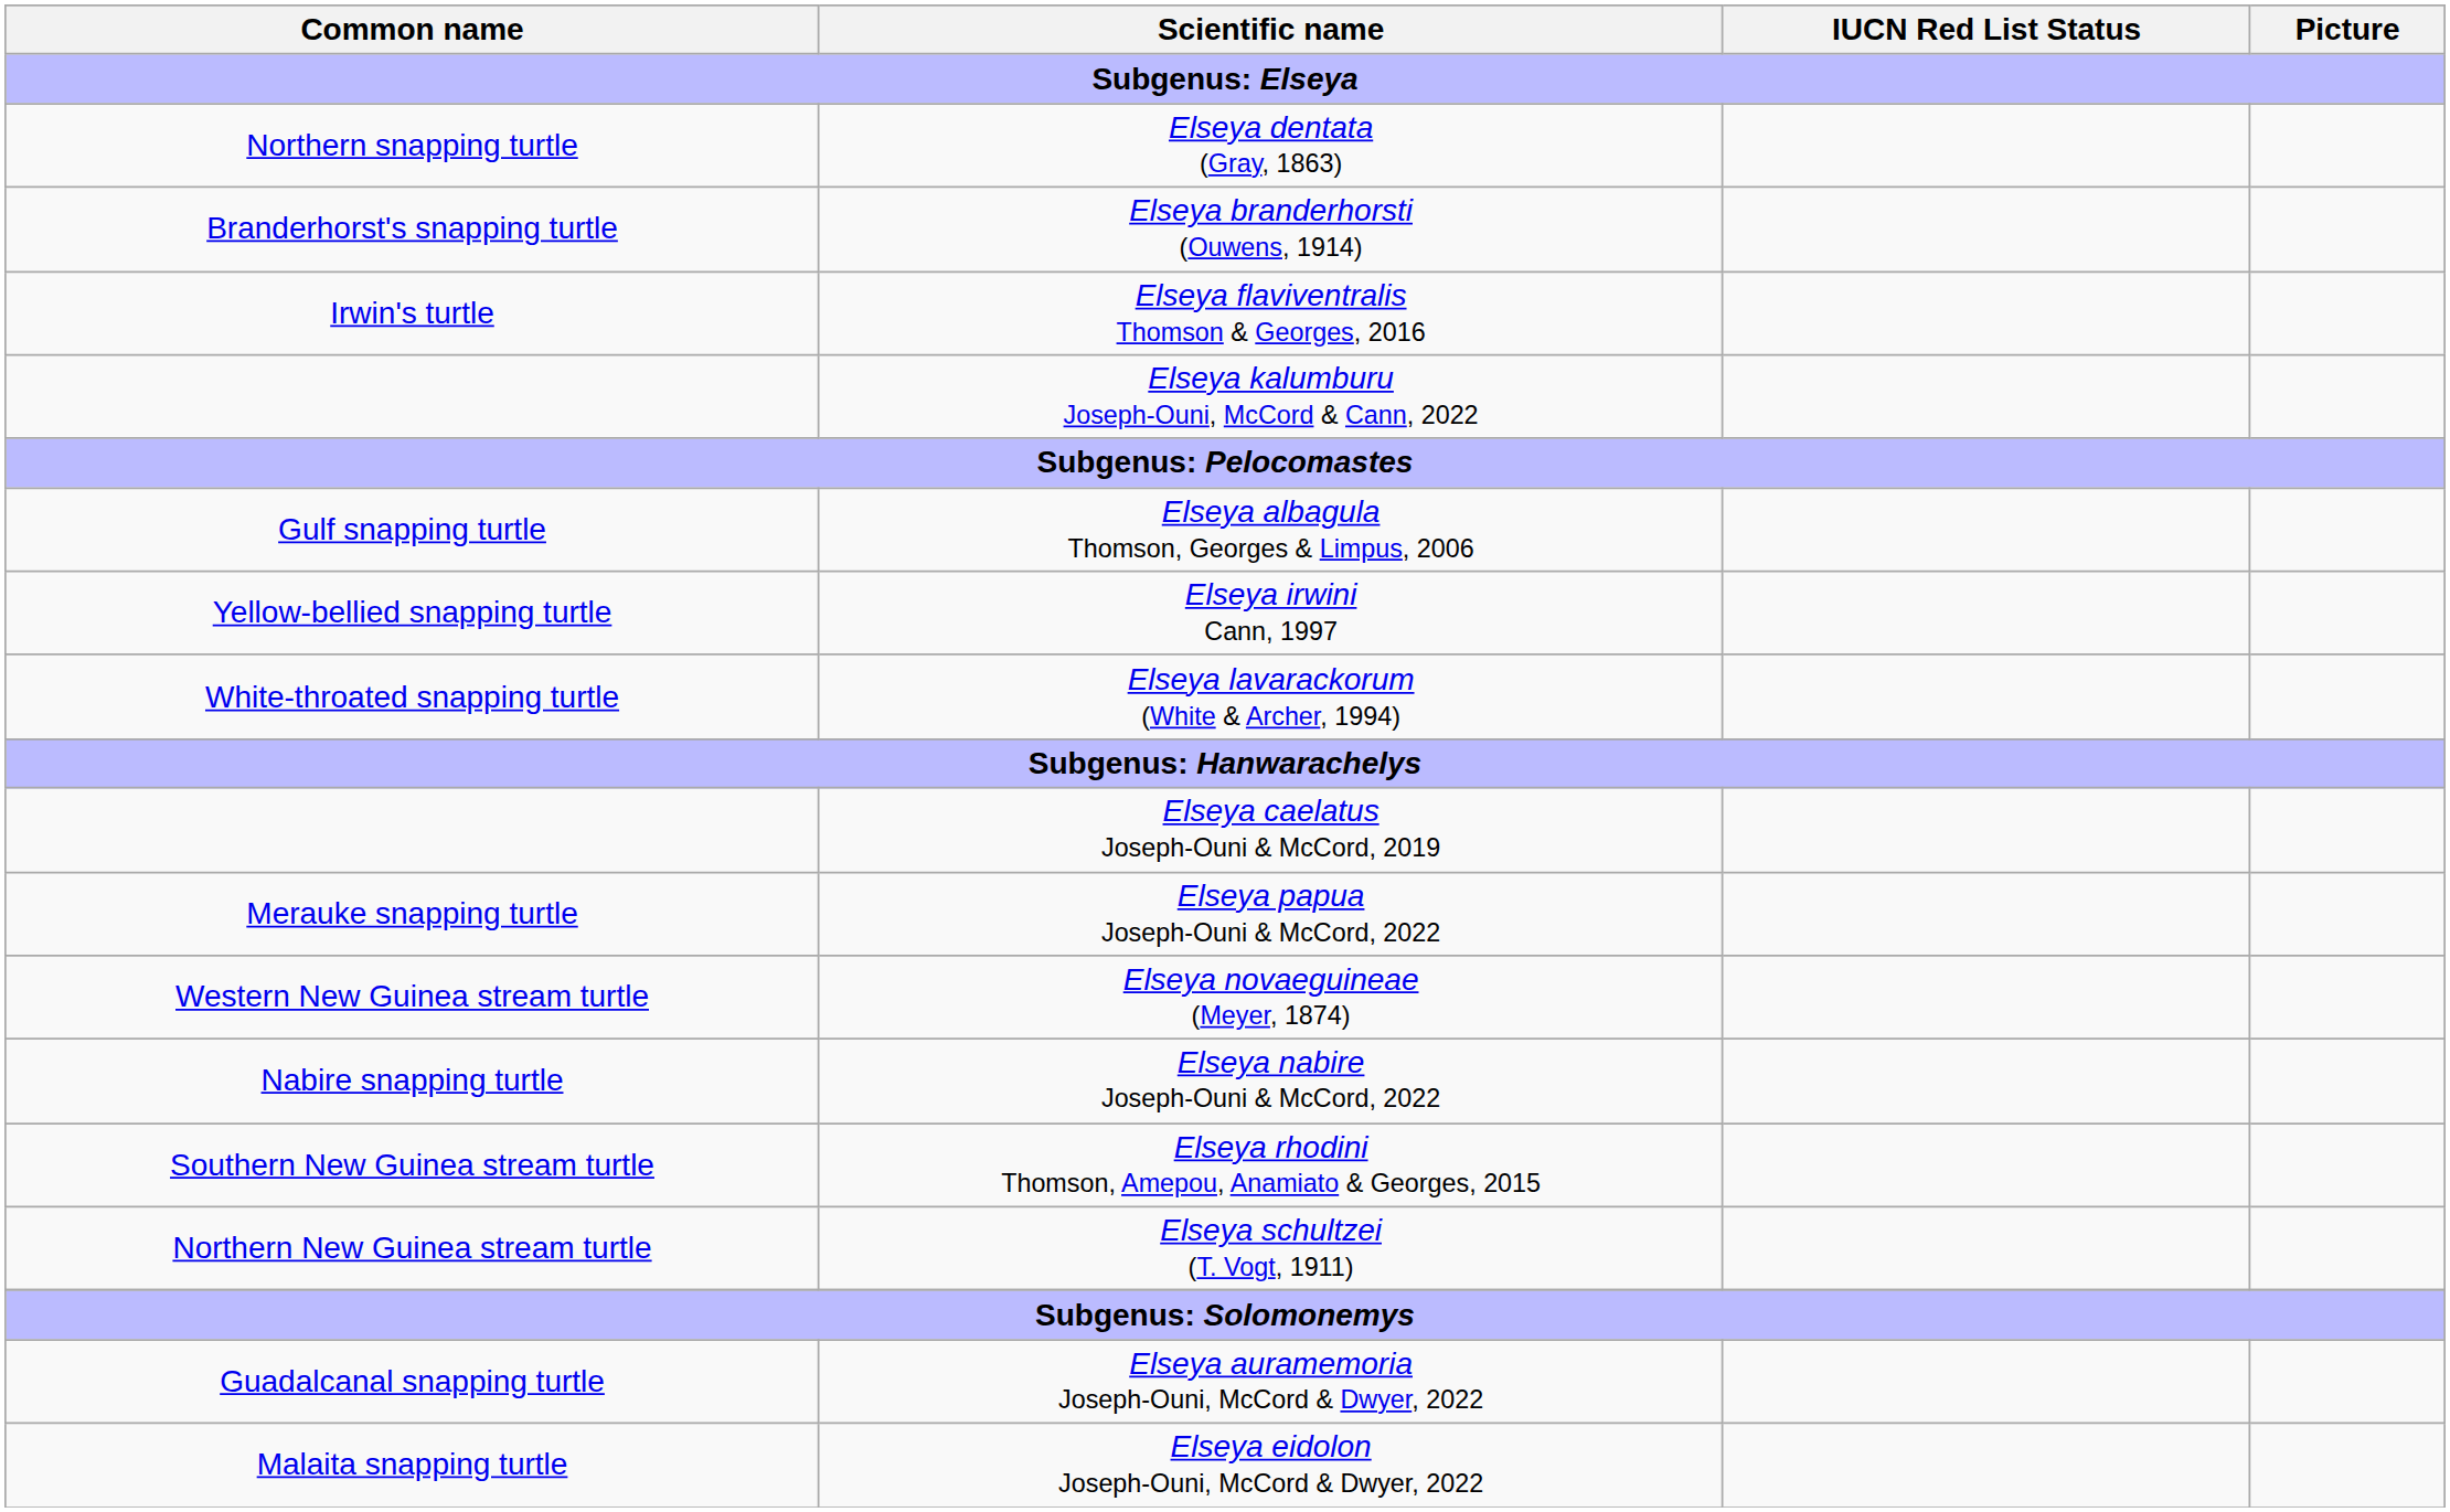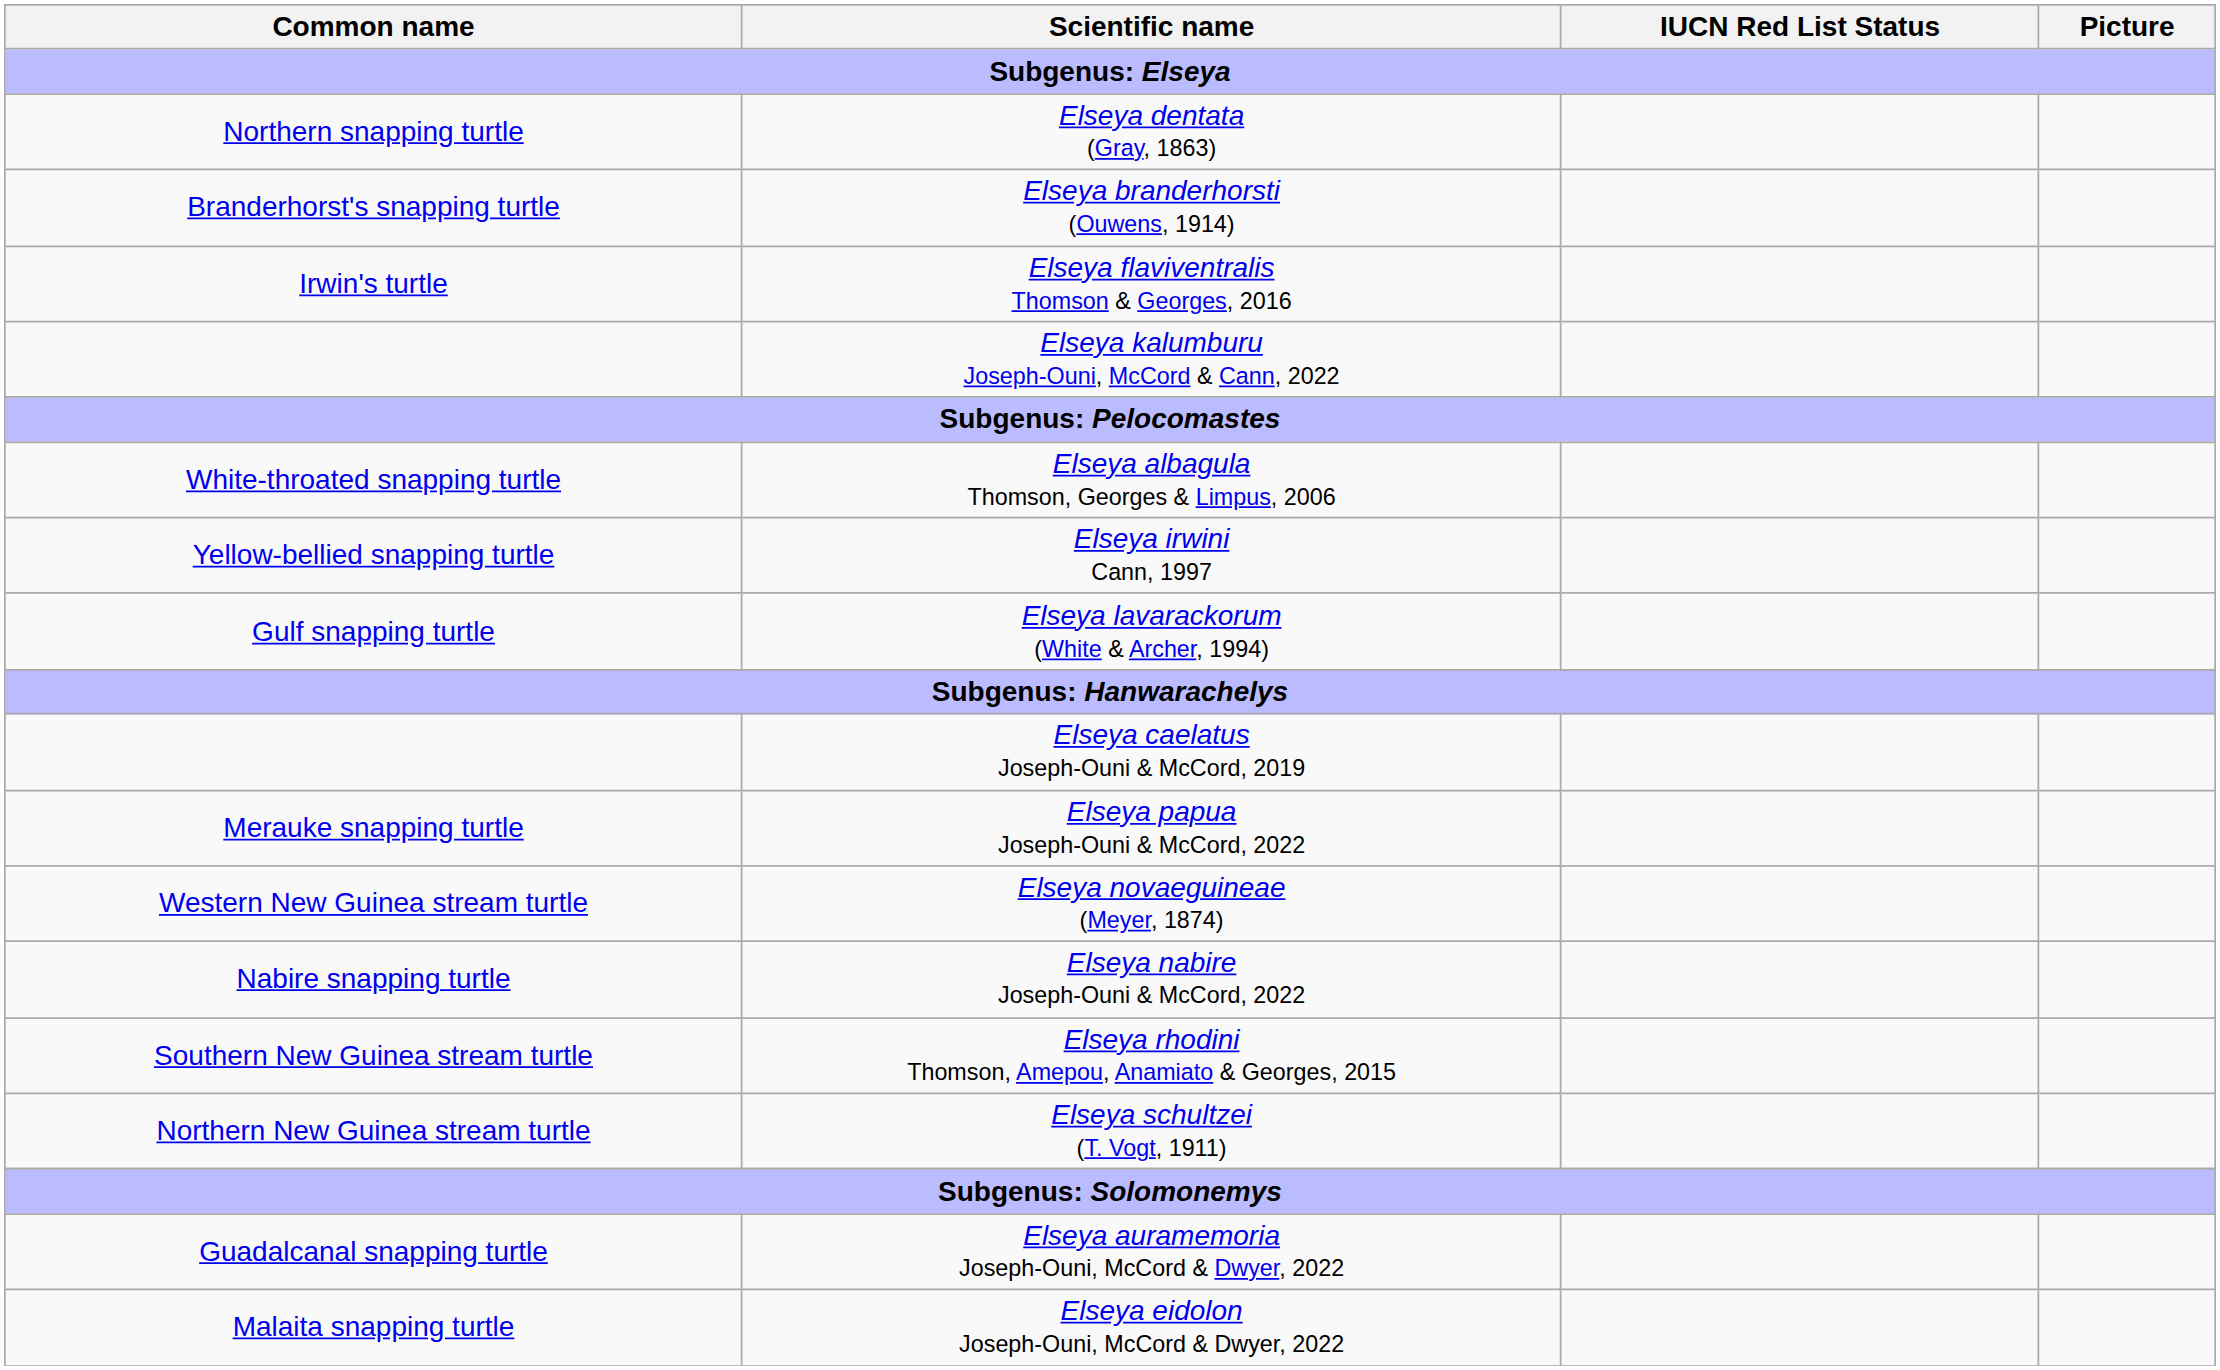Elseya albagula Thomson, Georges & Limpus, 2006 | Common name: Gulf snapping turtle -> White-throated snapping turtle
Elseya lavarackorum (White & Archer, 1994) | Common name: White-throated snapping turtle -> Gulf snapping turtle
